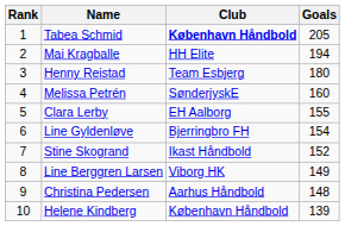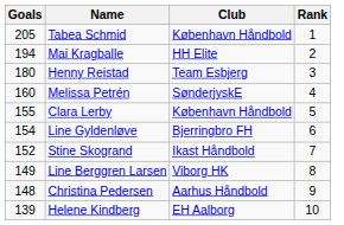columns swapped: Rank <-> Goals
Tabea Schmid | Club: bold -> normal
Clara Lerby | Club: EH Aalborg -> København Håndbold
Helene Kindberg | Club: København Håndbold -> EH Aalborg
